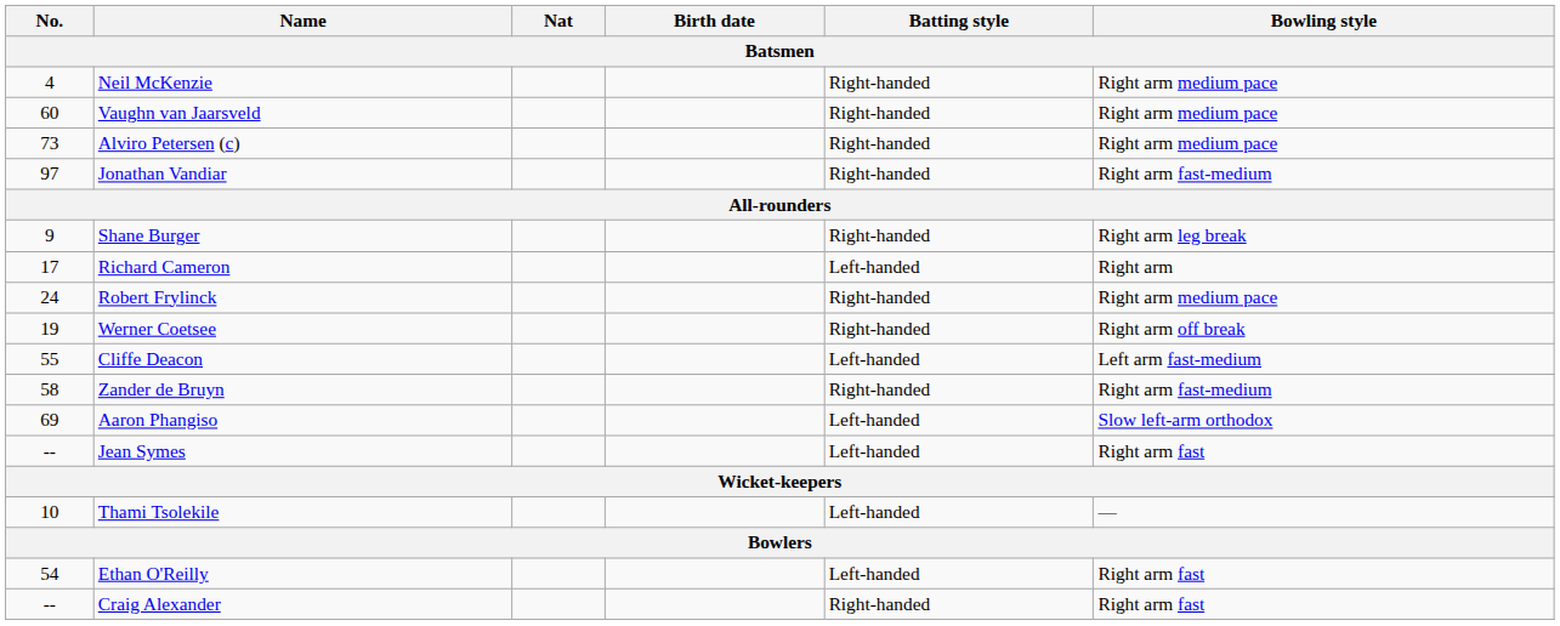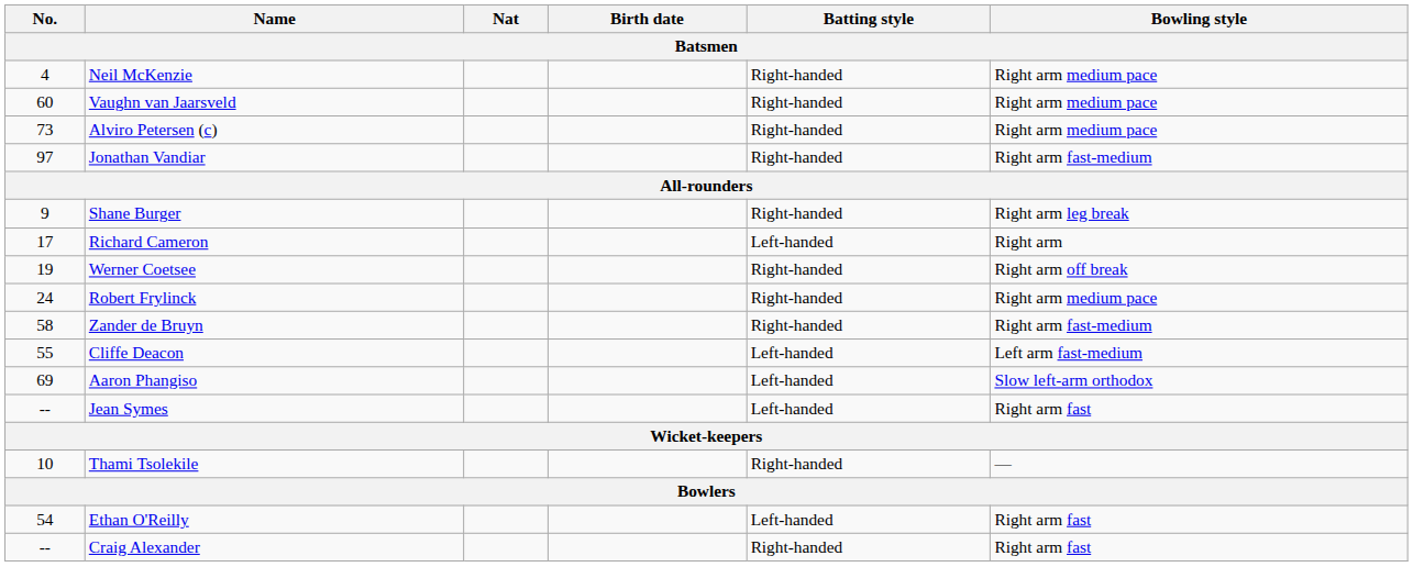rows swapped: Werner Coetsee <-> Robert Frylinck
rows swapped: Cliffe Deacon <-> Zander de Bruyn
Thami Tsolekile | Batting style: Left-handed -> Right-handed
